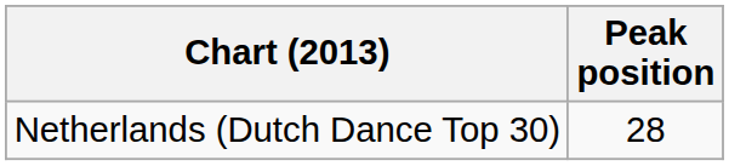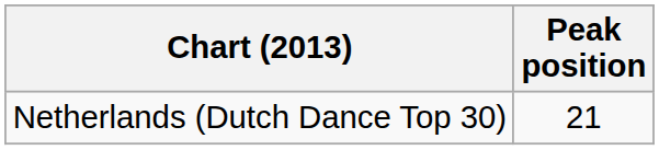Netherlands (Dutch Dance Top 30) | Peak position: 28 -> 21
